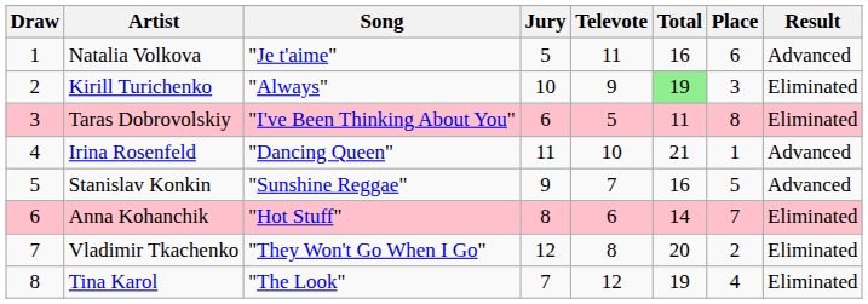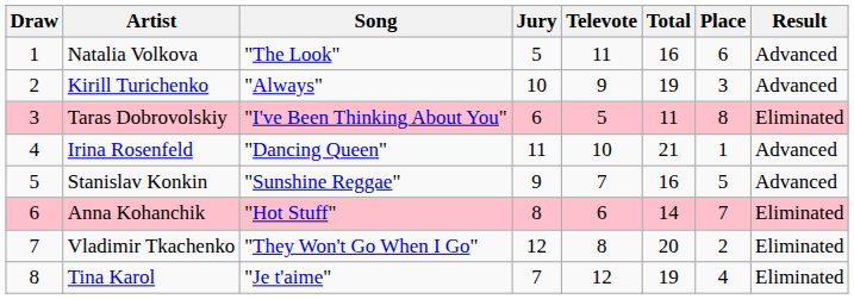Natalia Volkova | Song: "Je t'aime" -> "The Look"
Kirill Turichenko | Total: lightgreen background -> no background
Kirill Turichenko | Result: Eliminated -> Advanced
Tina Karol | Song: "The Look" -> "Je t'aime"
